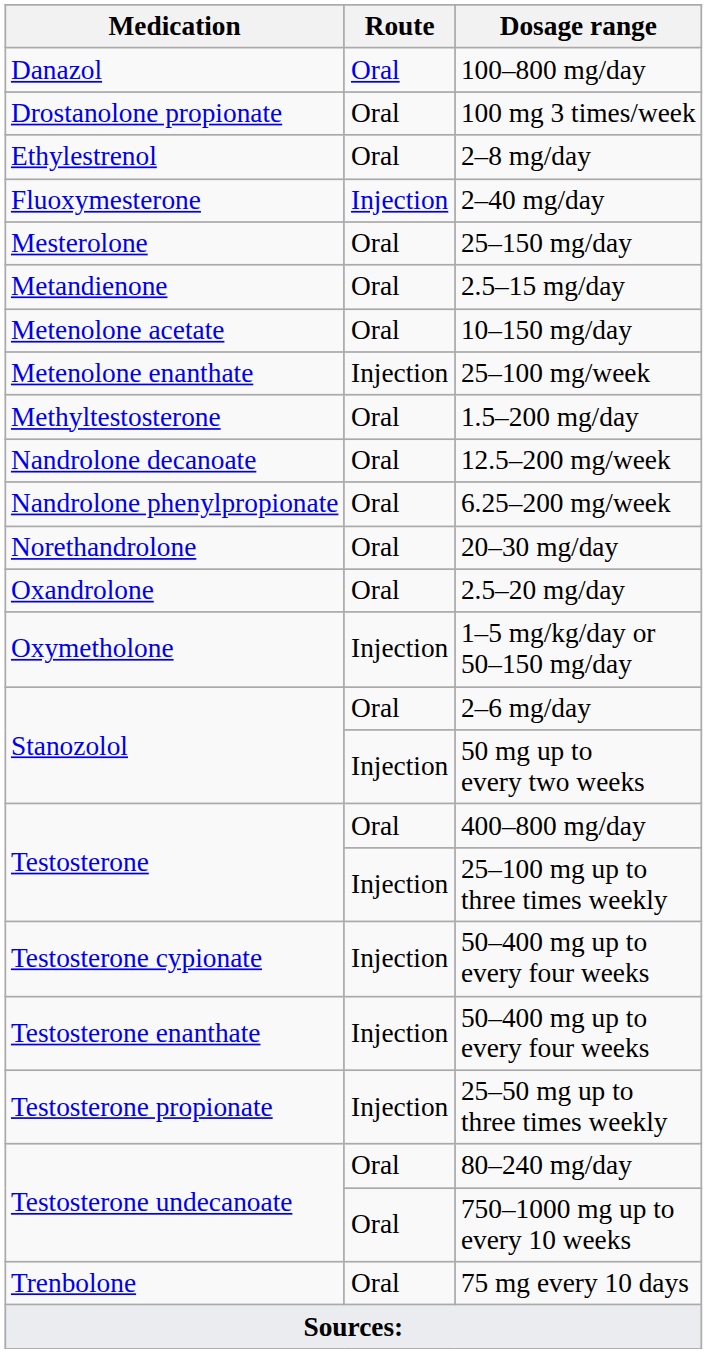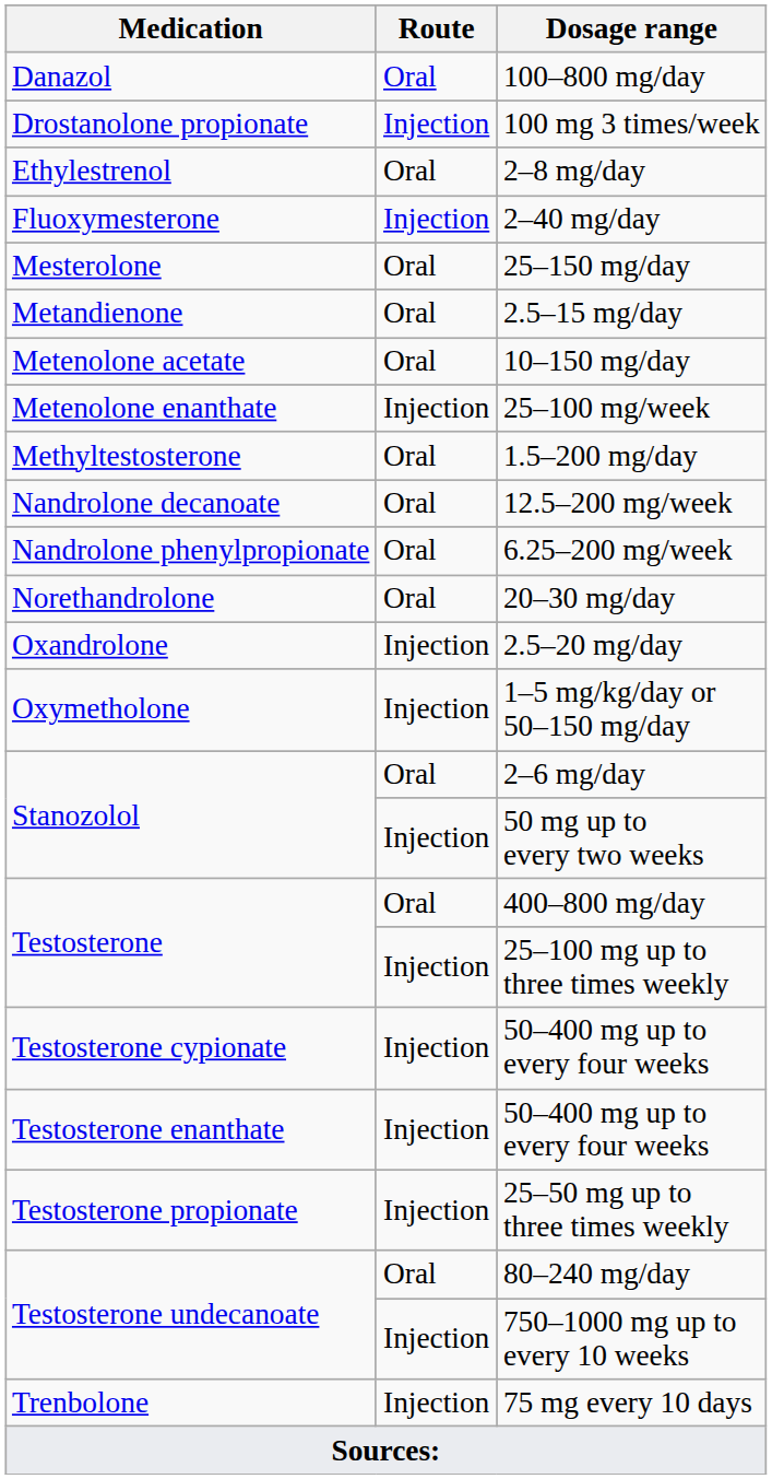100 mg 3 times/week | Route: Oral -> Injection
2.5–20 mg/day | Route: Oral -> Injection
750–1000 mg up to every 10 weeks | Route: Oral -> Injection
75 mg every 10 days | Route: Oral -> Injection
